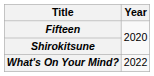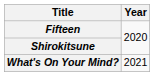What's On Your Mind? | Year: 2022 -> 2021
